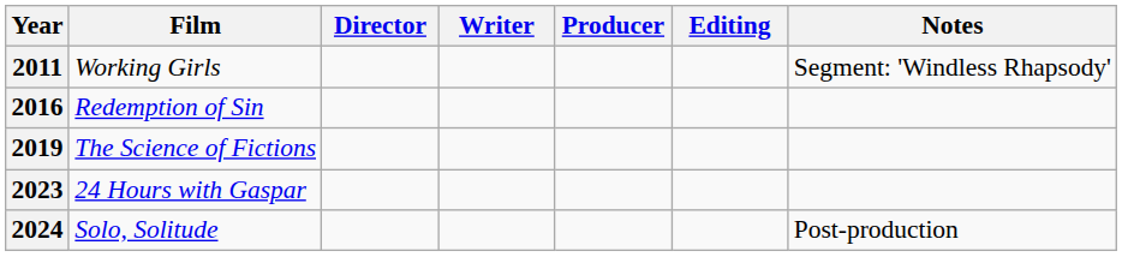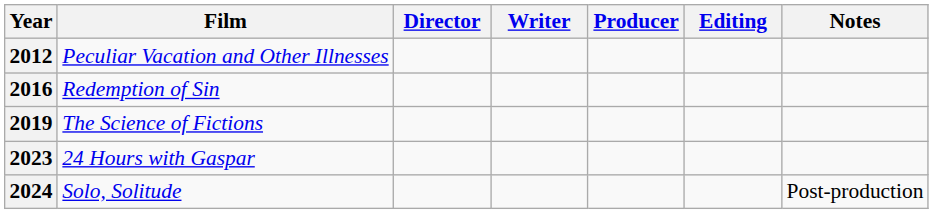- row: 2011 | Working Girls | Segment: 'Windless Rhapsody'
+ row: 2012 | Peculiar Vacation and Other Illnesses
